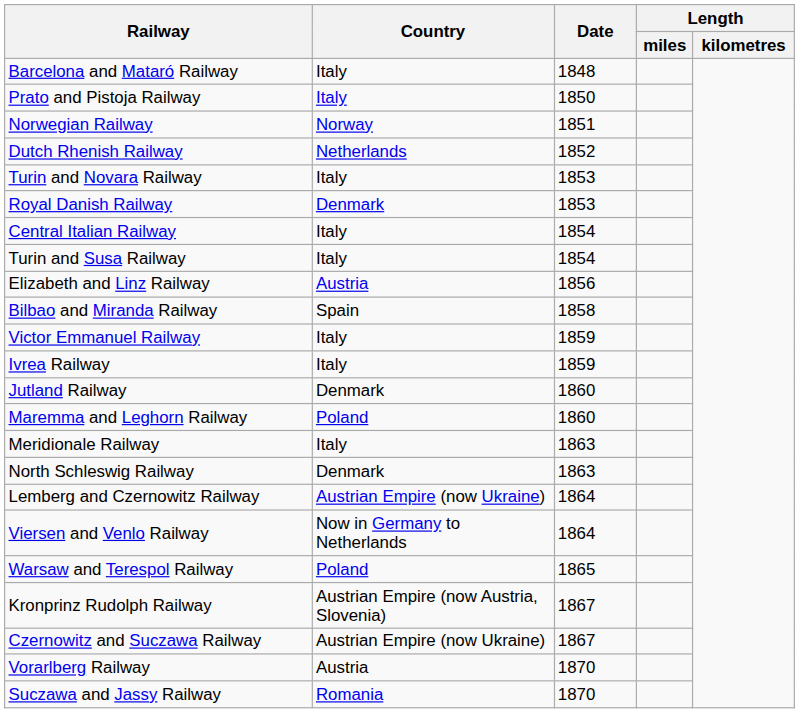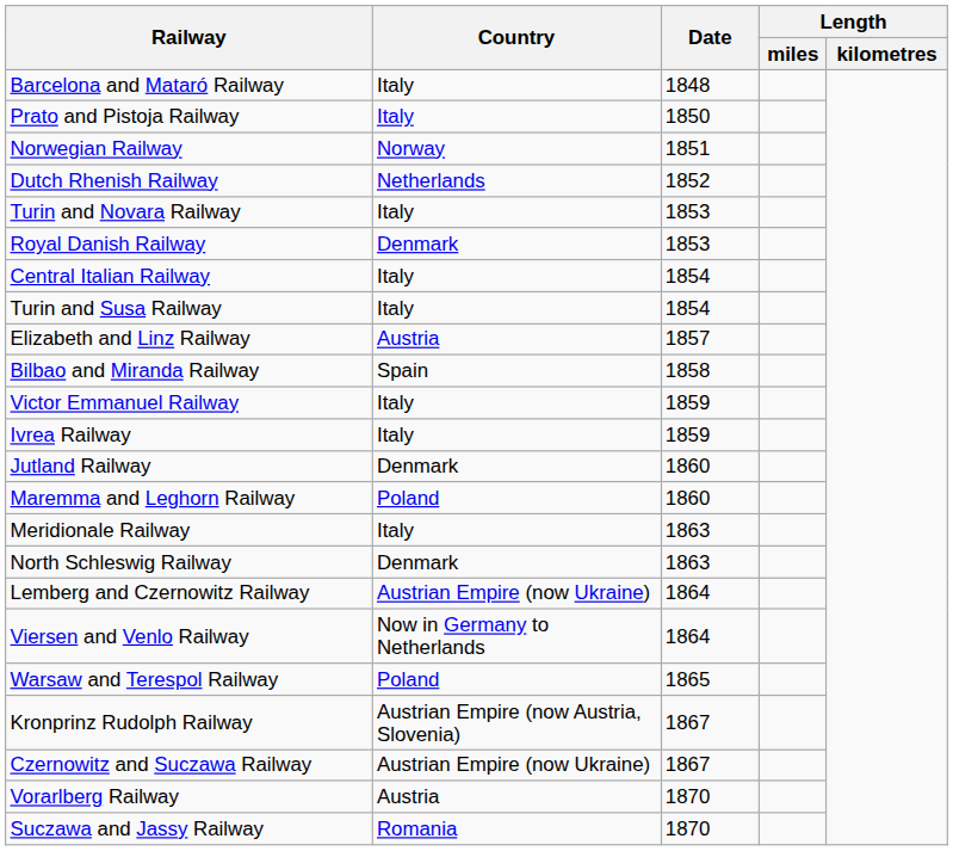Elizabeth and Linz Railway | Date: 1856 -> 1857
